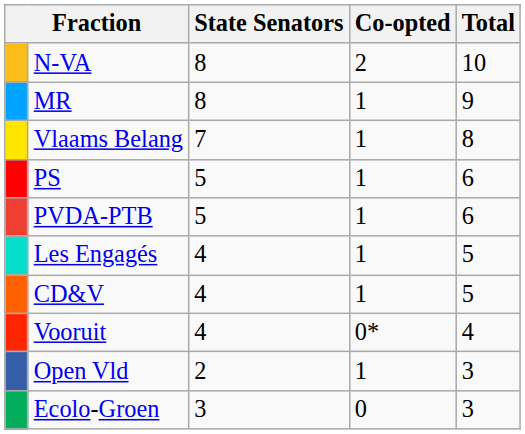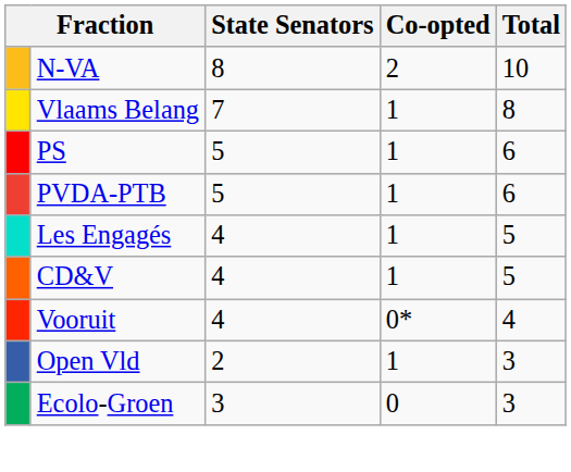- row: MR | 8 | 1 | 9
